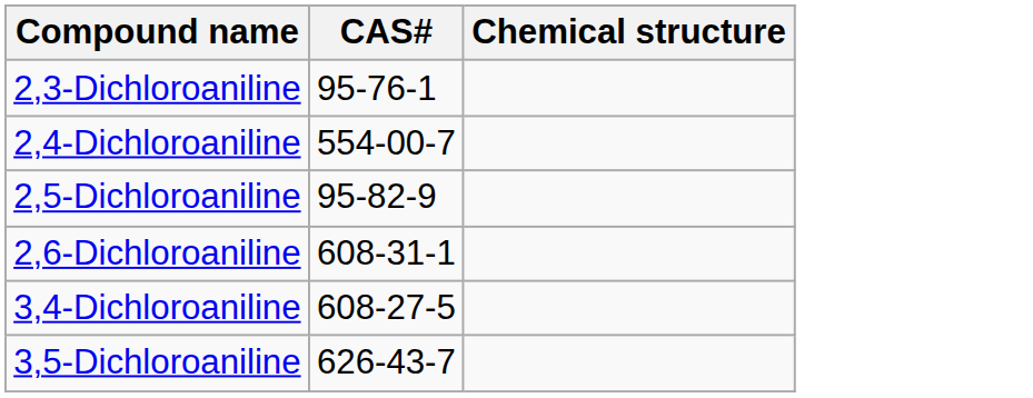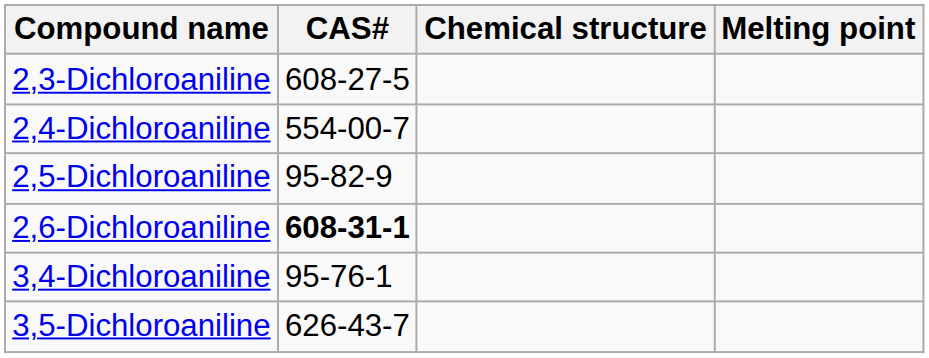+ column: Melting point
2,3-Dichloroaniline | CAS#: 95-76-1 -> 608-27-5
2,6-Dichloroaniline | CAS#: normal -> bold
3,4-Dichloroaniline | CAS#: 608-27-5 -> 95-76-1
